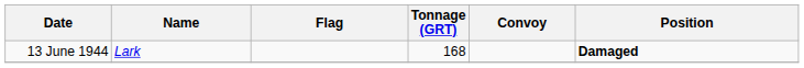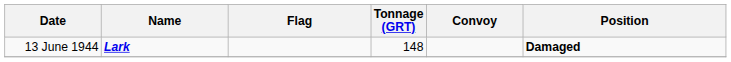13 June 1944 | Name: normal -> bold
13 June 1944 | Tonnage (GRT): 168 -> 148
